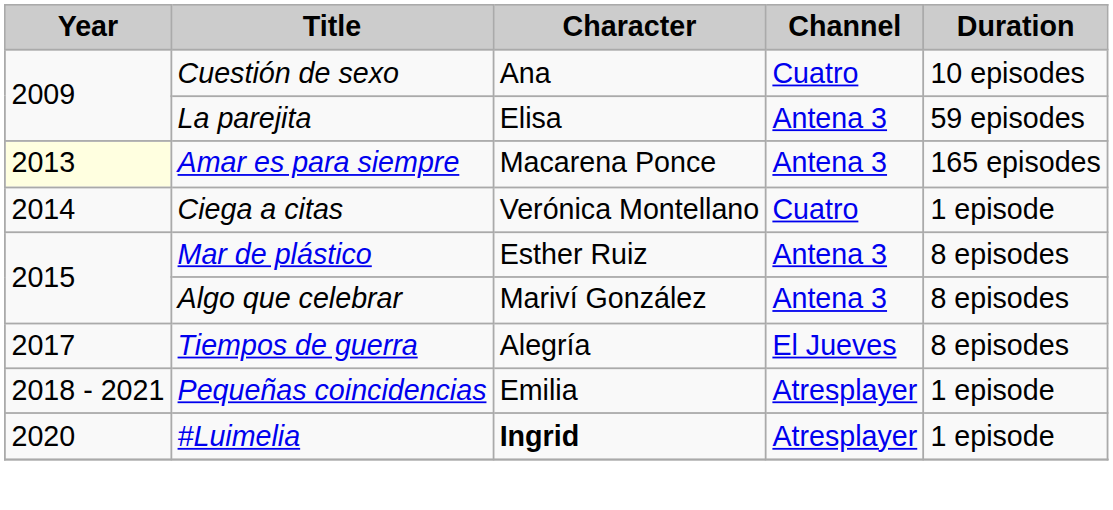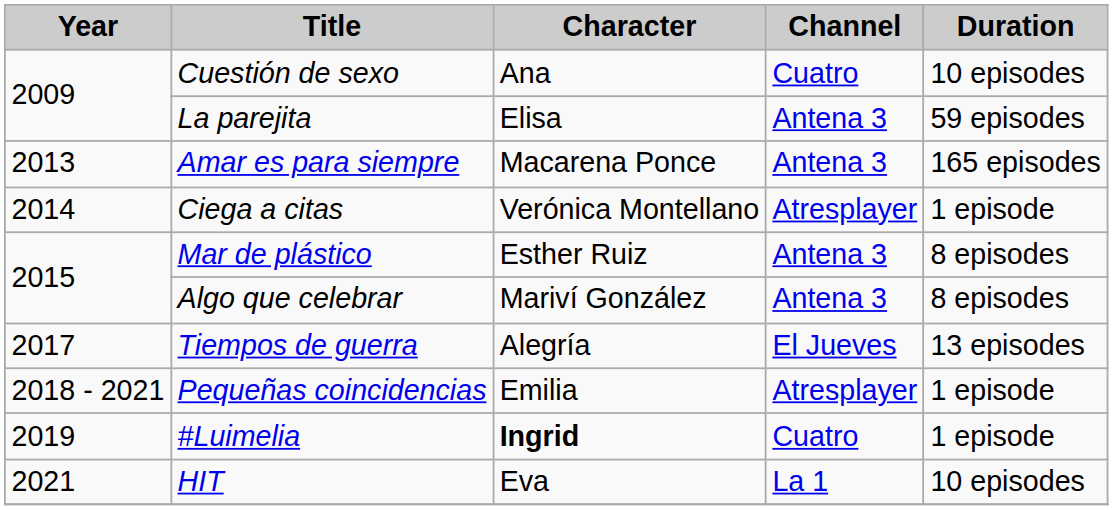Amar es para siempre | Year: lightyellow background -> no background
Ciega a citas | Channel: Cuatro -> Atresplayer
Tiempos de guerra | Duration: 8 episodes -> 13 episodes
#Luimelia | Year: 2020 -> 2019
#Luimelia | Channel: Atresplayer -> Cuatro
+ row: 2021 | HIT | Eva | La 1 | 10 episodes
